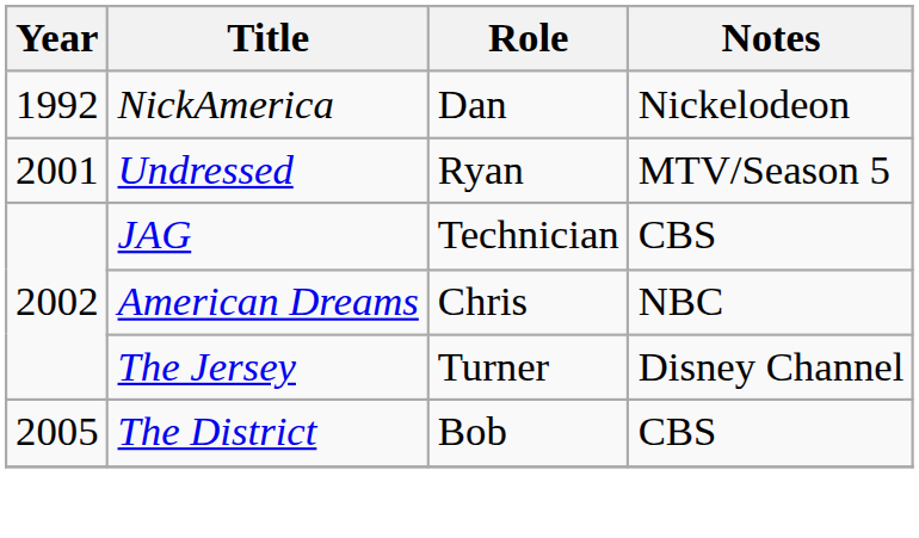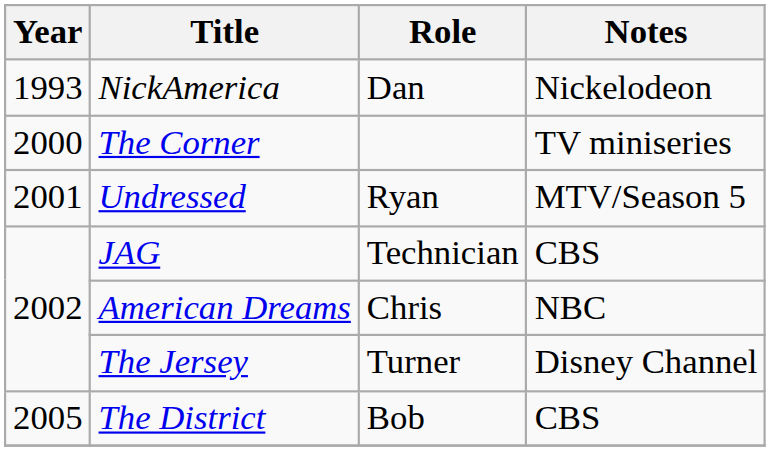NickAmerica | Year: 1992 -> 1993
+ row: 2000 | The Corner | TV miniseries
